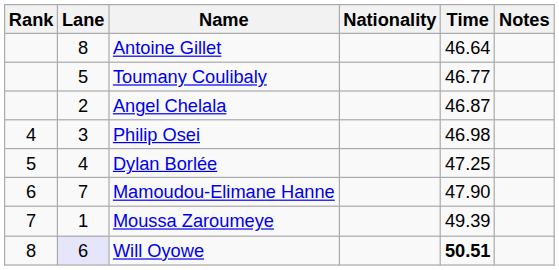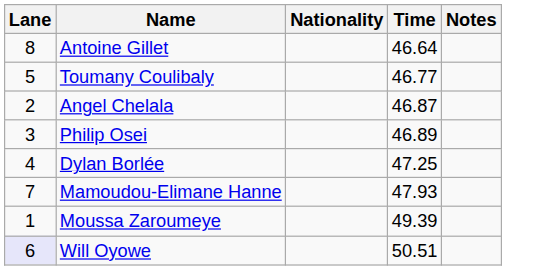- column: Rank | 4 | 5 | 6 | 7 | 8
Philip Osei | Time: 46.98 -> 46.89
Mamoudou-Elimane Hanne | Time: 47.90 -> 47.93
Will Oyowe | Time: bold -> normal
